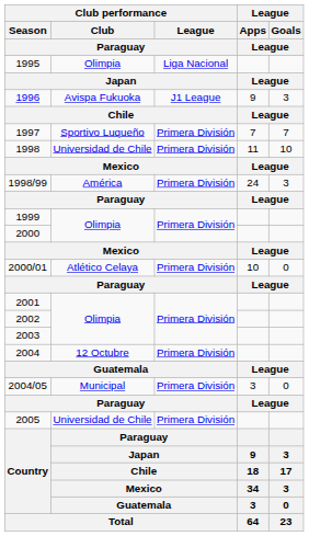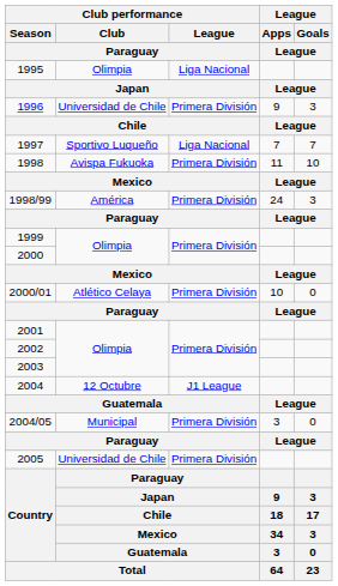1996 | Club performance / Club / Paraguay: Avispa Fukuoka -> Universidad de Chile
1996 | Club performance / League / Paraguay: J1 League -> Primera División
1997 | Club performance / League / Paraguay: Primera División -> Liga Nacional
1998 | Club performance / Club / Paraguay: Universidad de Chile -> Avispa Fukuoka
2004 | Club performance / League / Paraguay: Primera División -> J1 League
